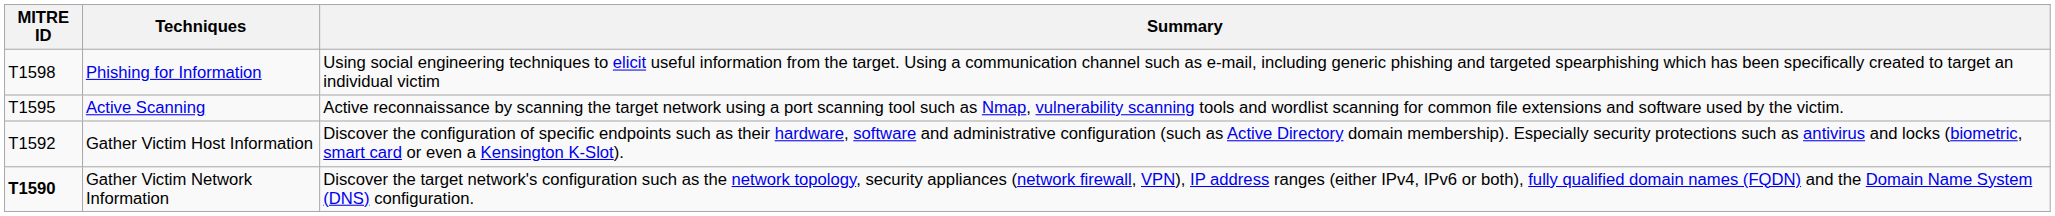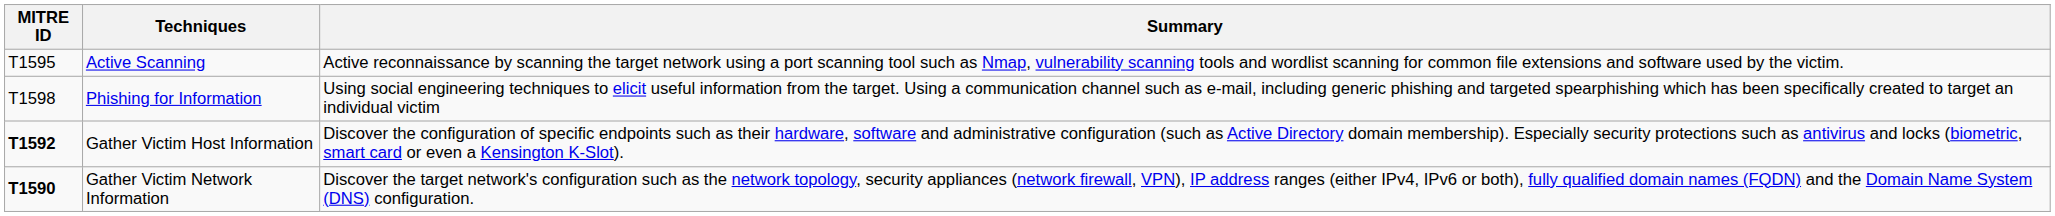rows swapped: Active Scanning <-> Phishing for Information
Gather Victim Host Information | MITRE ID: normal -> bold
